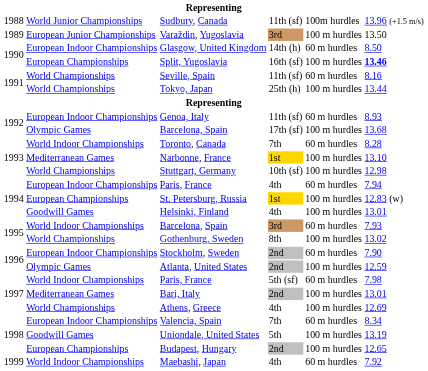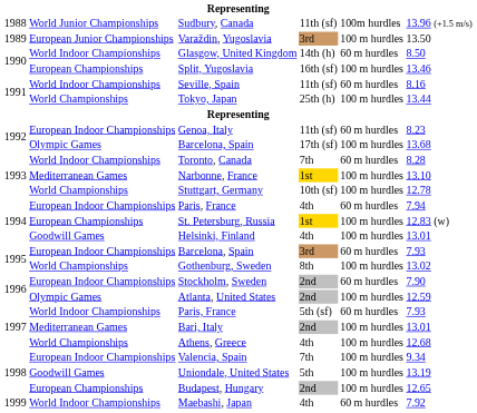Glasgow, United Kingdom | column 2: European Indoor Championships -> World Indoor Championships
Split, Yugoslavia | column 6: bold -> normal
Seville, Spain | column 2: World Championships -> World Indoor Championships
Genoa, Italy | column 6: 8.93 -> 8.23
Stuttgart, Germany | column 6: 12.98 -> 12.78
Barcelona, Spain / 3rd | column 2: World Indoor Championships -> European Indoor Championships
Paris, France / 5th (sf) | column 6: 7.98 -> 7.93
Athens, Greece | column 6: 12.69 -> 12.68
Valencia, Spain | column 5: 60 m hurdles -> 100 m hurdles
Valencia, Spain | column 6: 8.34 -> 9.34
